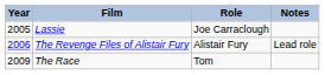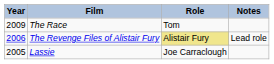rows swapped: Lassie <-> The Race
The Revenge Files of Alistair Fury | Role: no background -> khaki background
